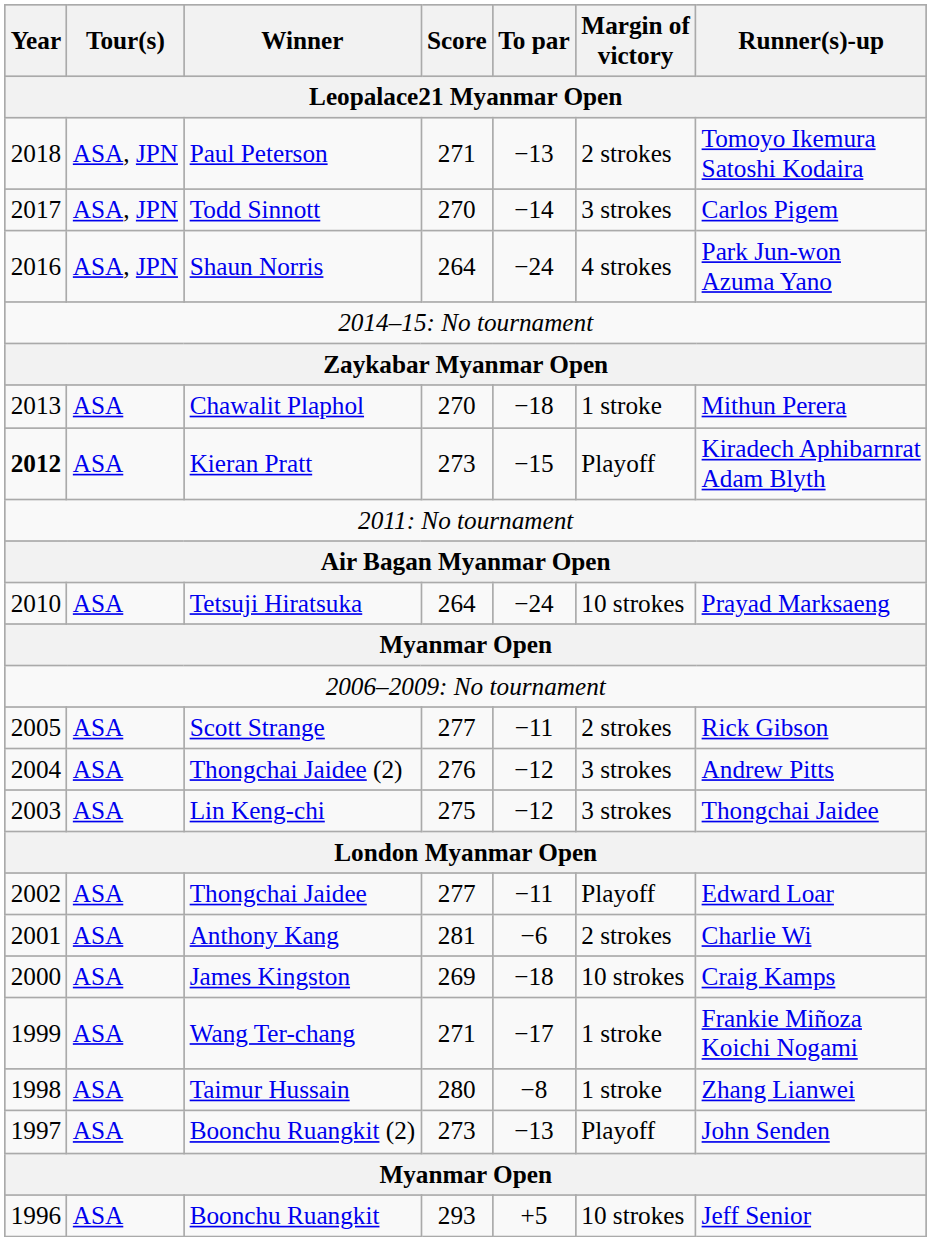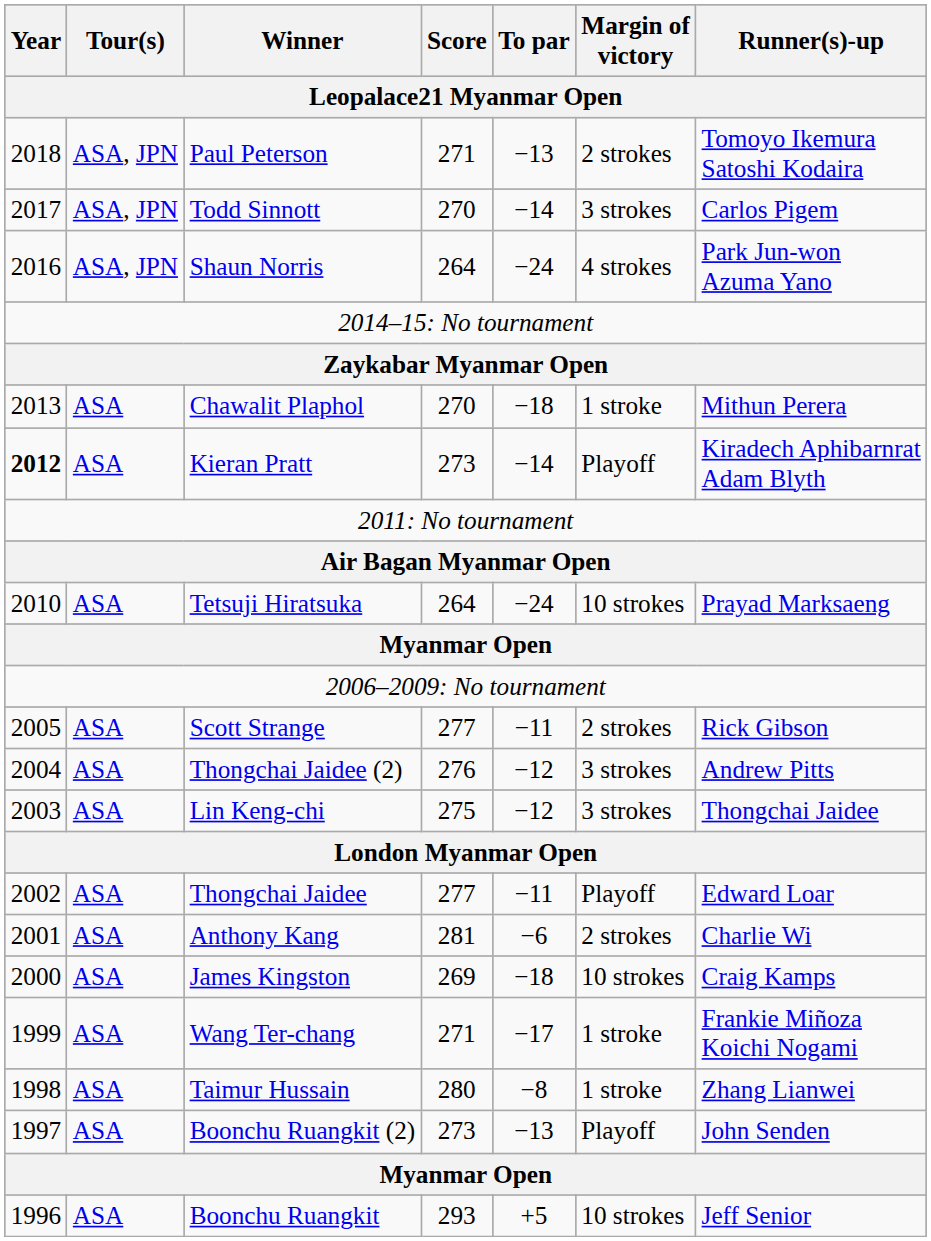Kieran Pratt | To par: −15 -> −14
